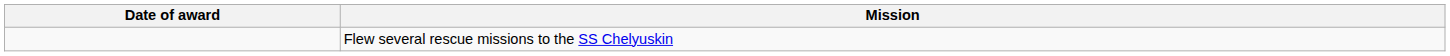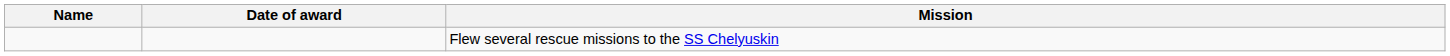+ column: Name
